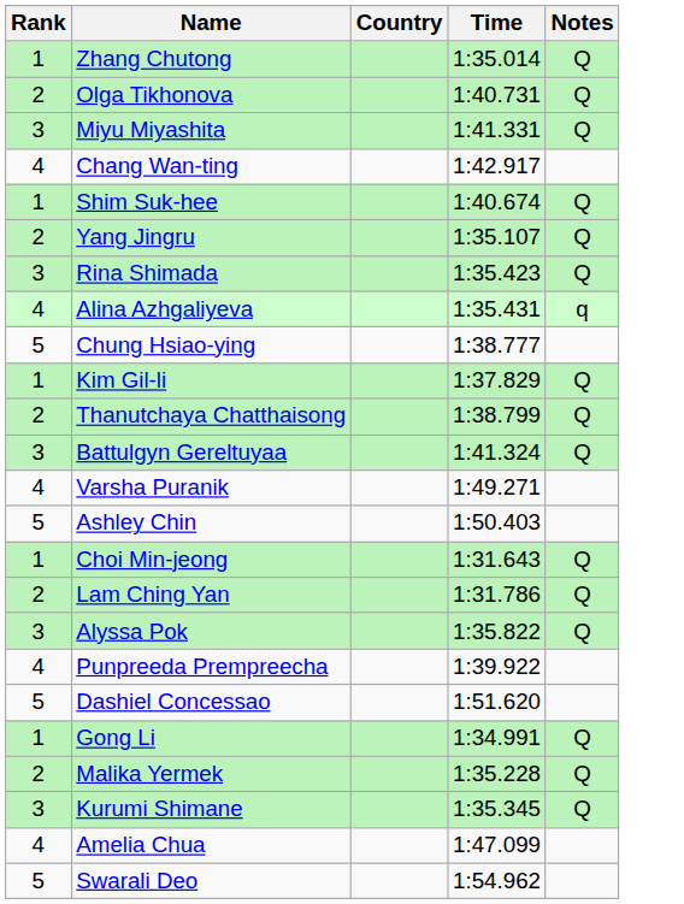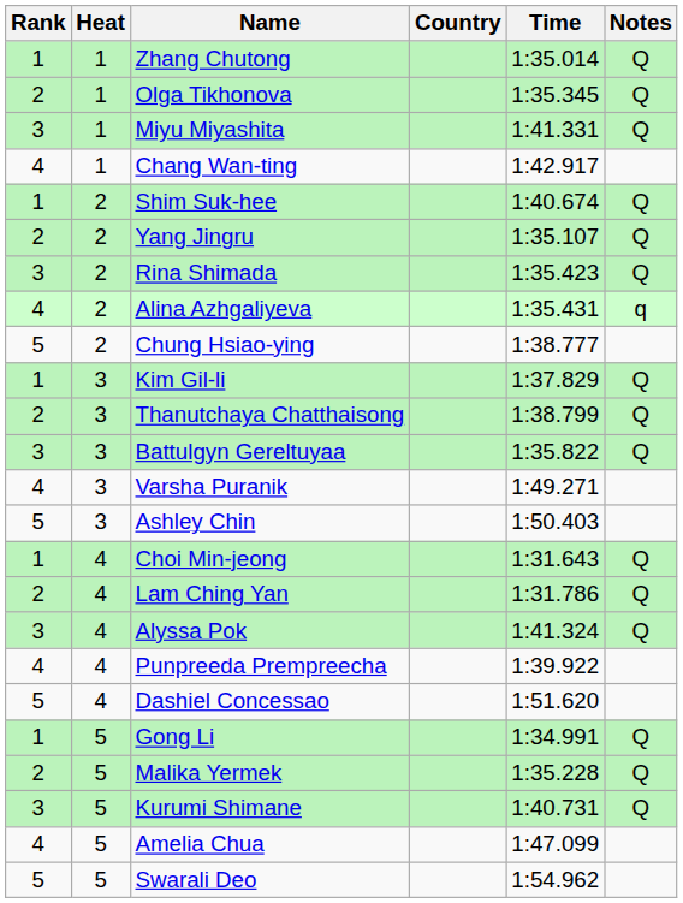+ column: Heat | 1 | 1 | 1 | 1 | 2 | 2 | 2 | 2 | 2 | 3 | 3 | 3 | 3 | 3 | 4 | 4 | 4 | 4 | 4 | 5 | 5 | 5 | 5 | 5
Olga Tikhonova | Time: 1:40.731 -> 1:35.345
Battulgyn Gereltuyaa | Time: 1:41.324 -> 1:35.822
Alyssa Pok | Time: 1:35.822 -> 1:41.324
Kurumi Shimane | Time: 1:35.345 -> 1:40.731
